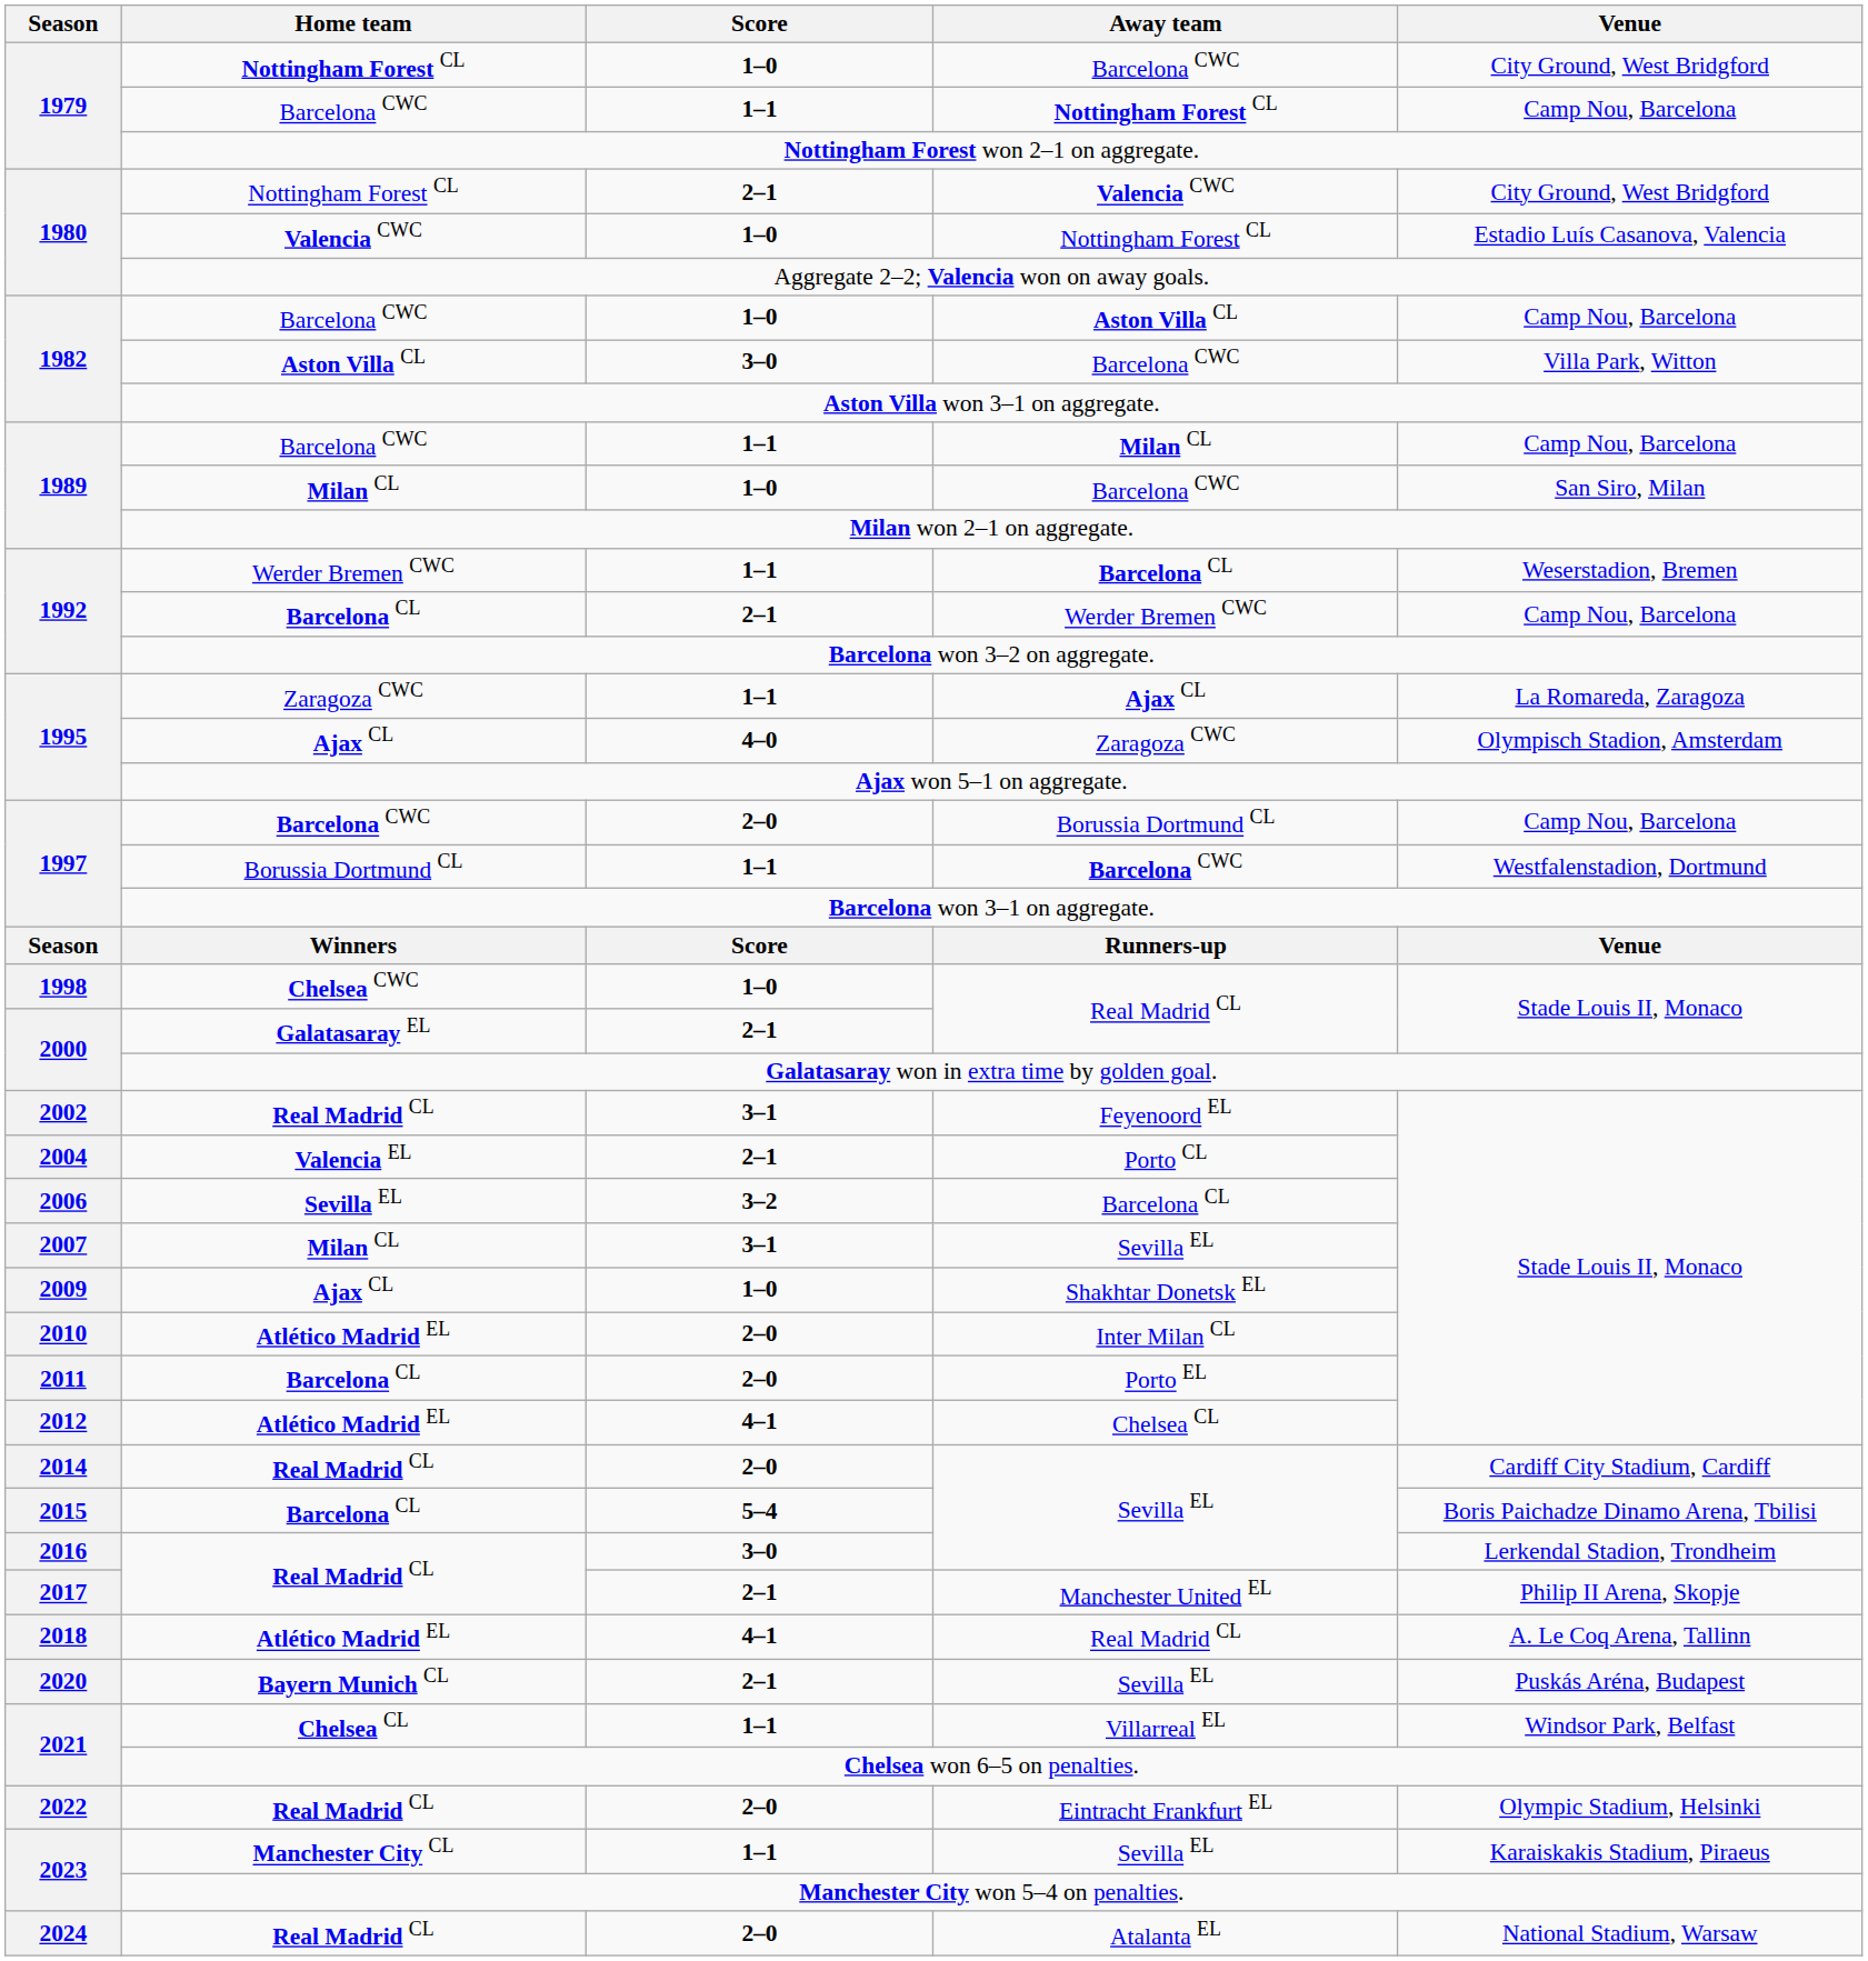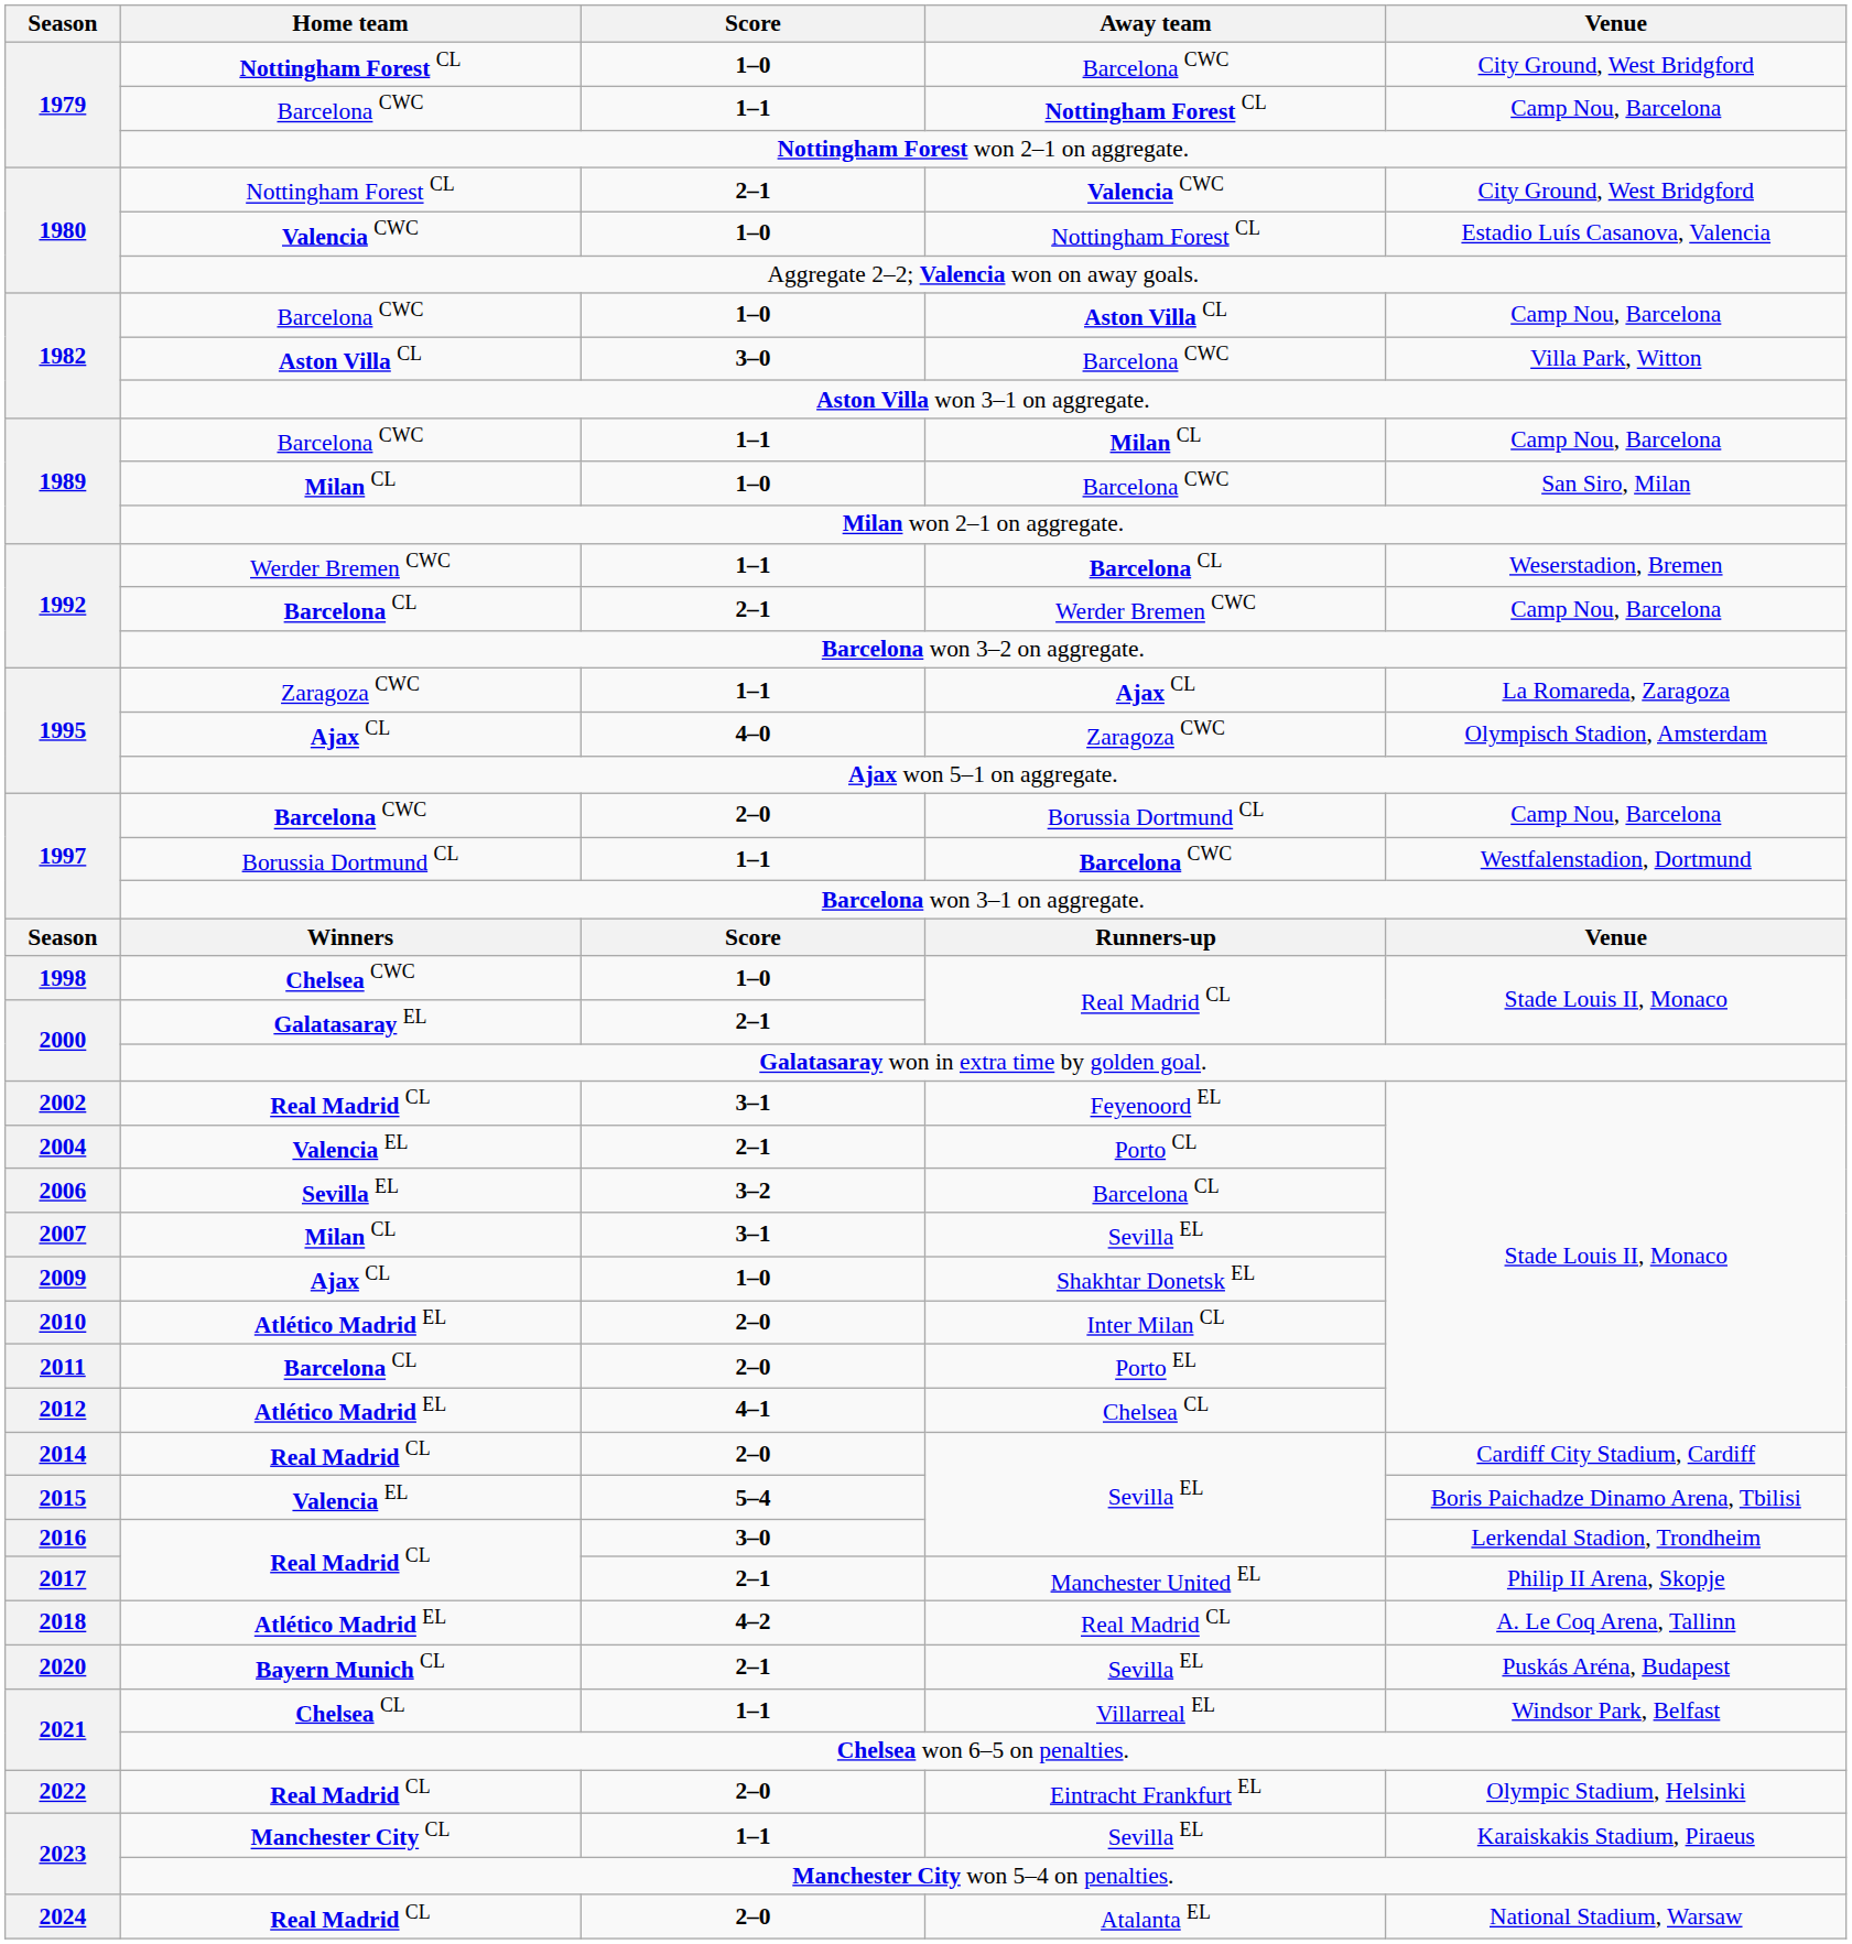2015 / Sevilla EL | Home team: Barcelona CL -> Valencia EL
2018 / Real Madrid CL | Score: 4–1 -> 4–2
